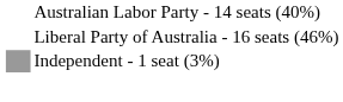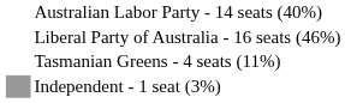+ row: Tasmanian Greens - 4 seats (11%)
